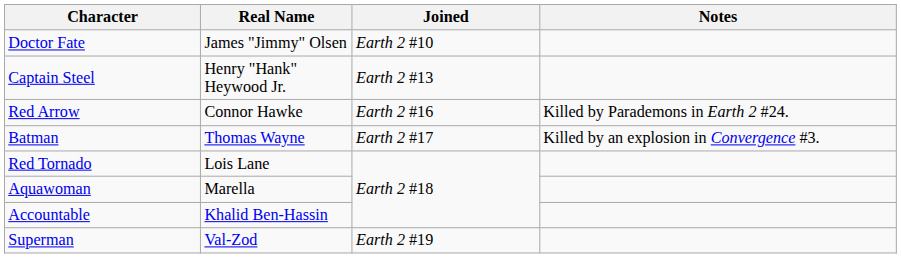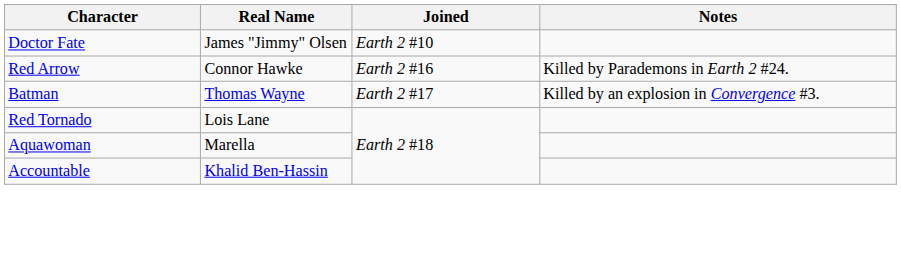- row: Captain Steel | Henry "Hank" Heywood Jr. | Earth 2 #13
- row: Superman | Val-Zod | Earth 2 #19
